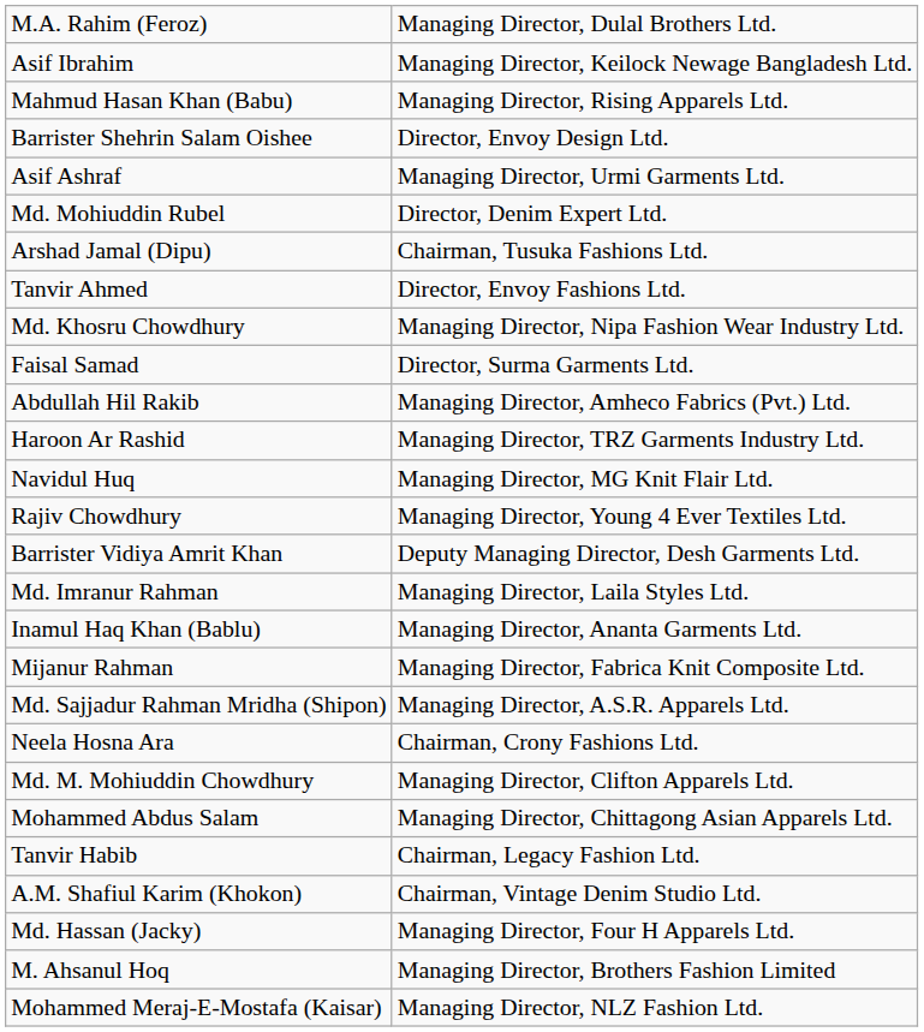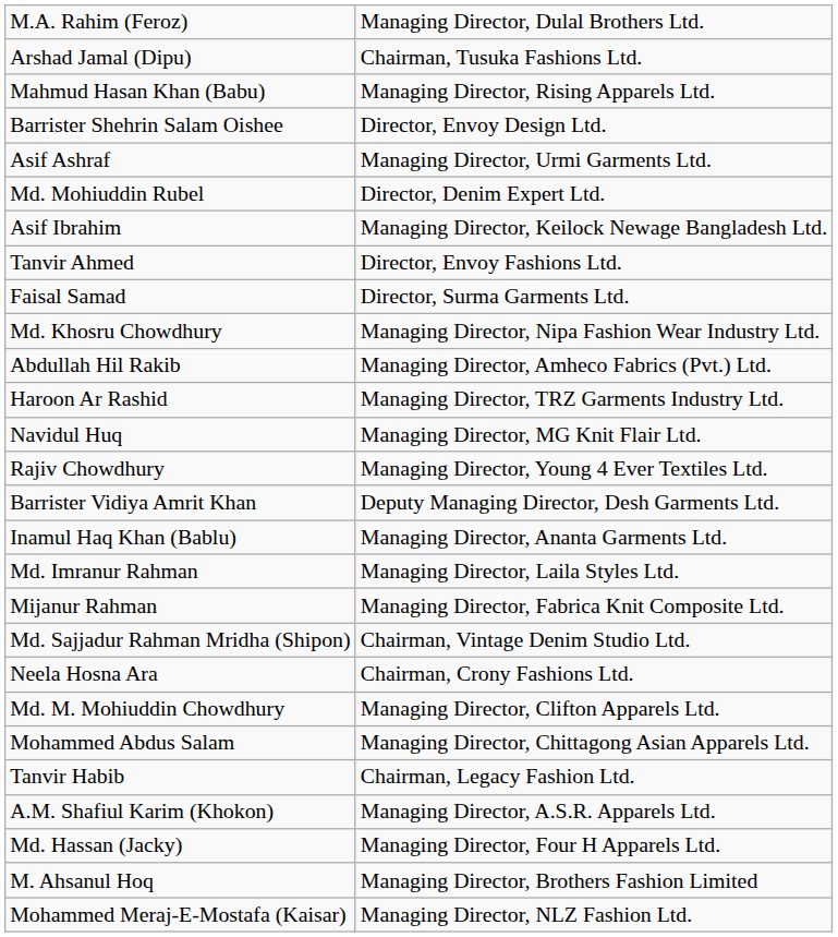rows swapped: Arshad Jamal (Dipu) <-> Asif Ibrahim
rows swapped: Md. Khosru Chowdhury <-> Faisal Samad
rows swapped: Inamul Haq Khan (Bablu) <-> Md. Imranur Rahman
Md. Sajjadur Rahman Mridha (Shipon) | column 2: Managing Director, A.S.R. Apparels Ltd. -> Chairman, Vintage Denim Studio Ltd.
A.M. Shafiul Karim (Khokon) | column 2: Chairman, Vintage Denim Studio Ltd. -> Managing Director, A.S.R. Apparels Ltd.
